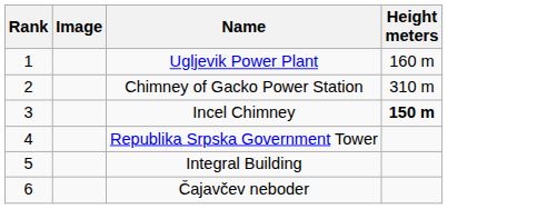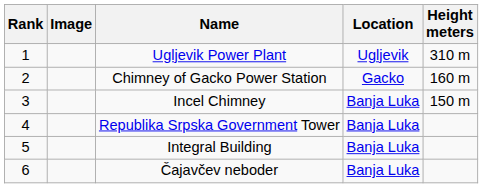+ column: Location | Ugljevik | Gacko | Banja Luka | Banja Luka | Banja Luka | Banja Luka
Ugljevik Power Plant | Height meters: 160 m -> 310 m
Chimney of Gacko Power Station | Height meters: 310 m -> 160 m
Incel Chimney | Height meters: bold -> normal
